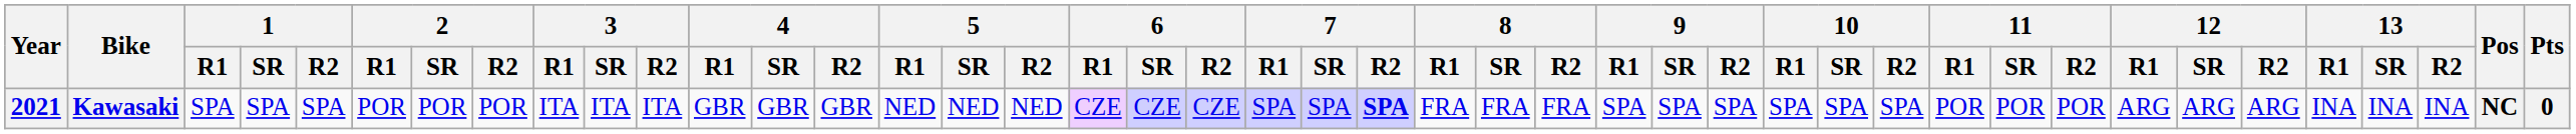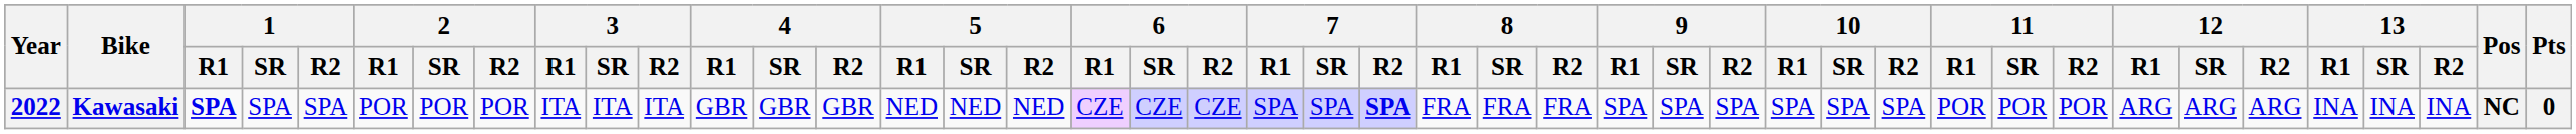Kawasaki | Year: 2021 -> 2022
Kawasaki | 1 / R1: normal -> bold
